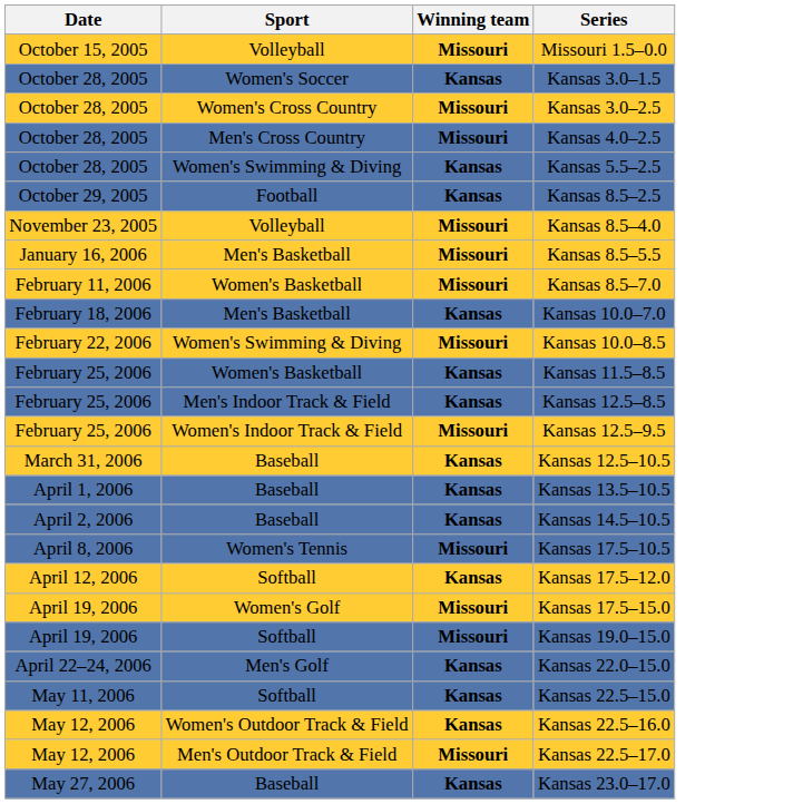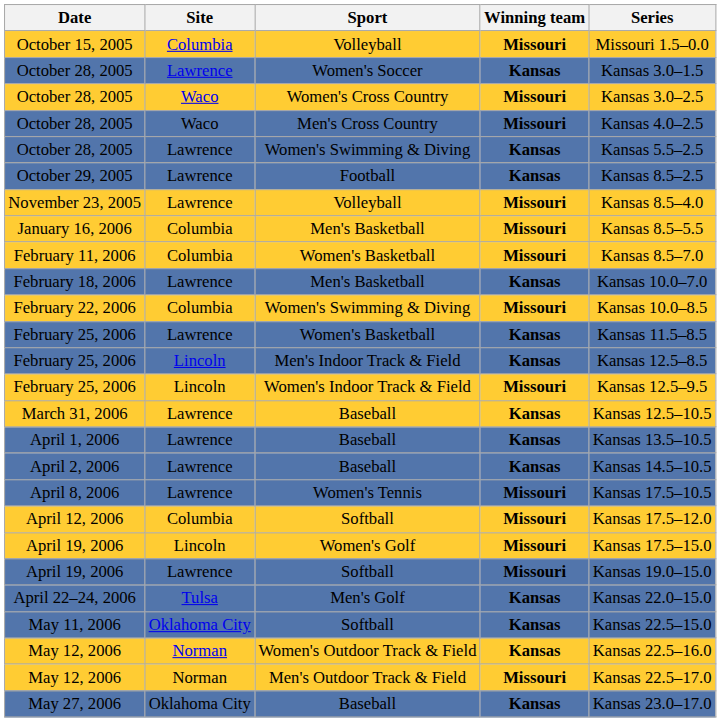+ column: Site | Columbia | Lawrence | Waco | Waco | Lawrence | Lawrence | Lawrence | Columbia | Columbia | Lawrence | Columbia | Lawrence | Lincoln | Lincoln | Lawrence | Lawrence | Lawrence | Lawrence | Columbia | Lincoln | Lawrence | Tulsa | Oklahoma City | Norman | Norman | Oklahoma City
April 12, 2006 | Winning team: Kansas -> Missouri
